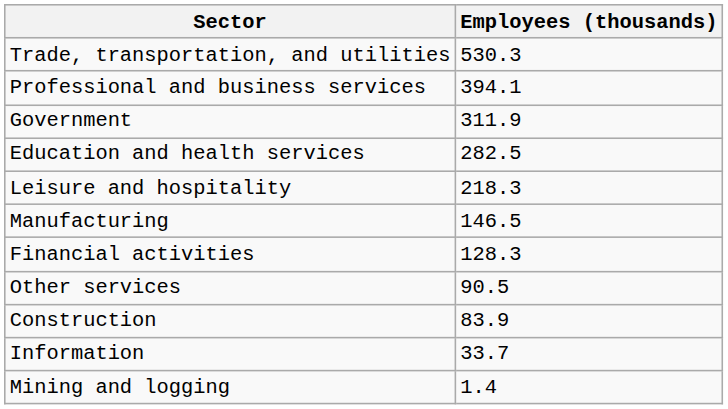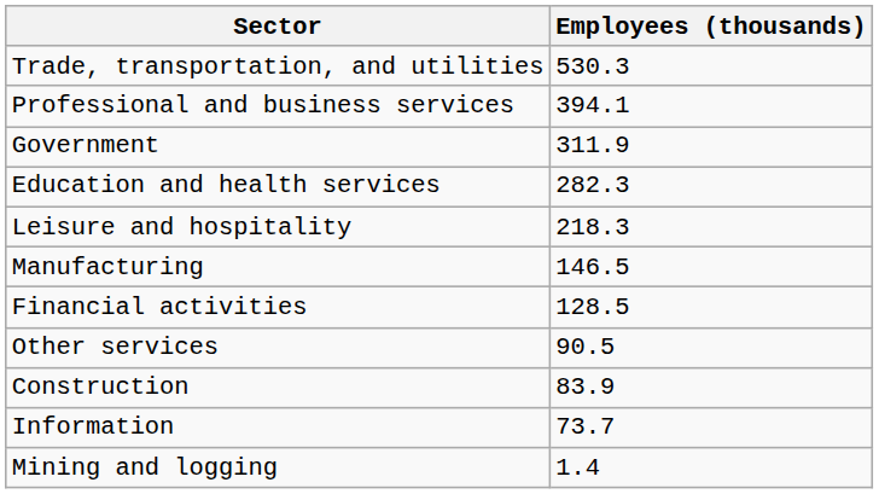Education and health services | Employees (thousands): 282.5 -> 282.3
Financial activities | Employees (thousands): 128.3 -> 128.5
Information | Employees (thousands): 33.7 -> 73.7
